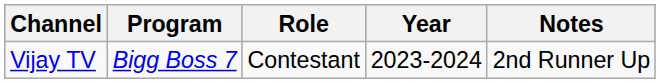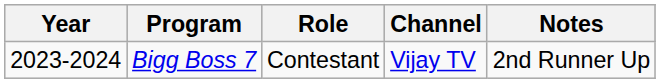columns swapped: Year <-> Channel
